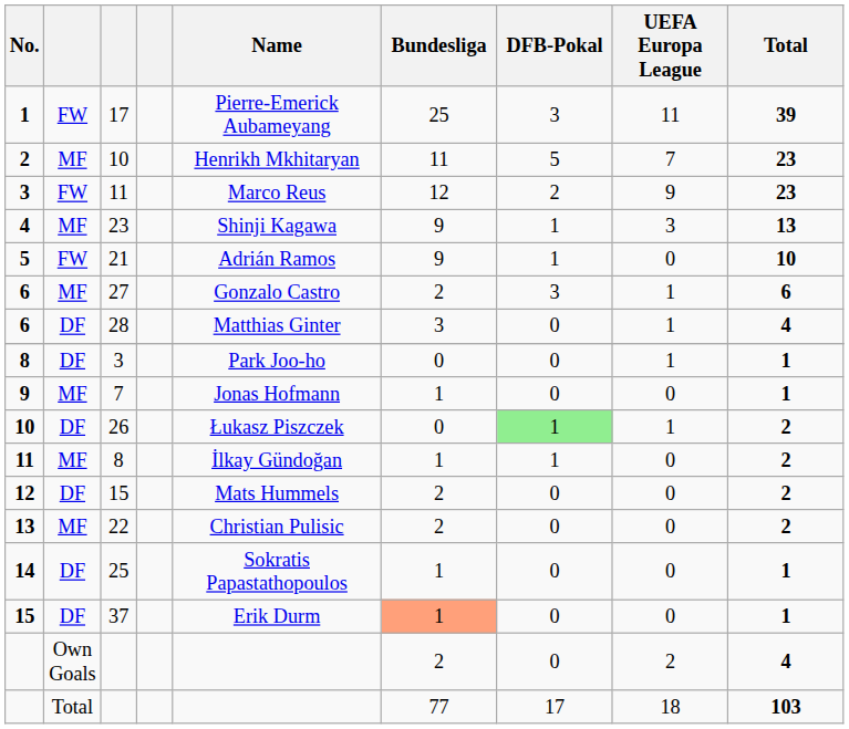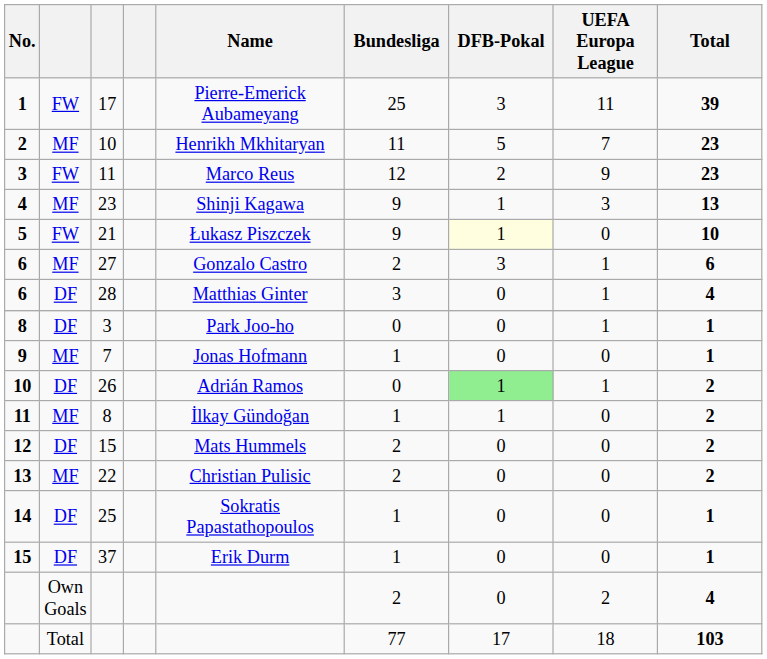21 | Name: Adrián Ramos -> Łukasz Piszczek
21 | DFB-Pokal: no background -> lightyellow background
26 | Name: Łukasz Piszczek -> Adrián Ramos
37 | Bundesliga: lightsalmon background -> no background
